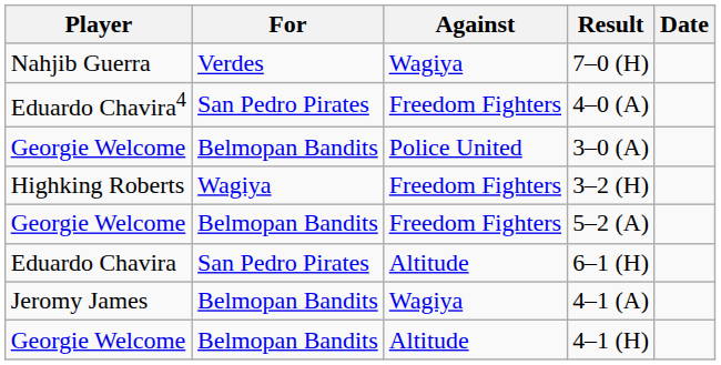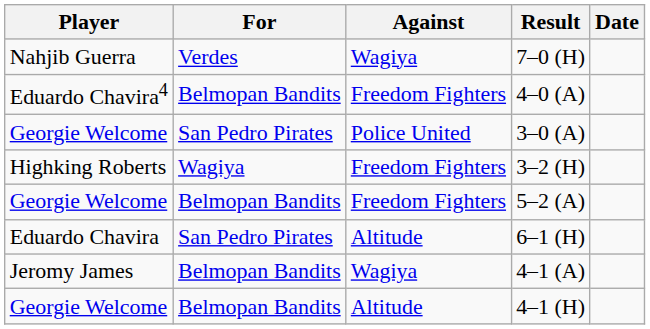4–0 (A) | For: San Pedro Pirates -> Belmopan Bandits
3–0 (A) | For: Belmopan Bandits -> San Pedro Pirates
